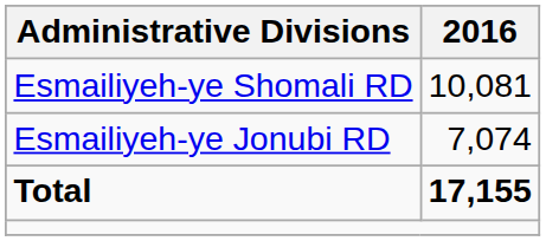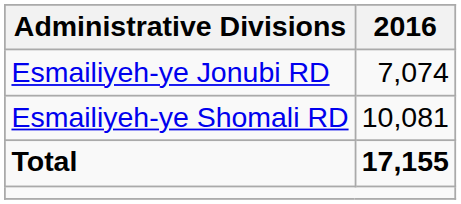rows swapped: Esmailiyeh-ye Jonubi RD <-> Esmailiyeh-ye Shomali RD
